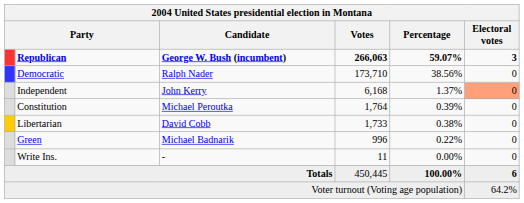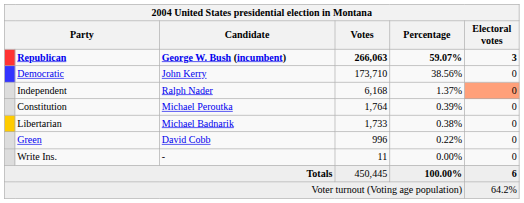Democratic | Candidate: Ralph Nader -> John Kerry
Independent | Candidate: John Kerry -> Ralph Nader
Libertarian | Candidate: David Cobb -> Michael Badnarik
Green | Candidate: Michael Badnarik -> David Cobb
